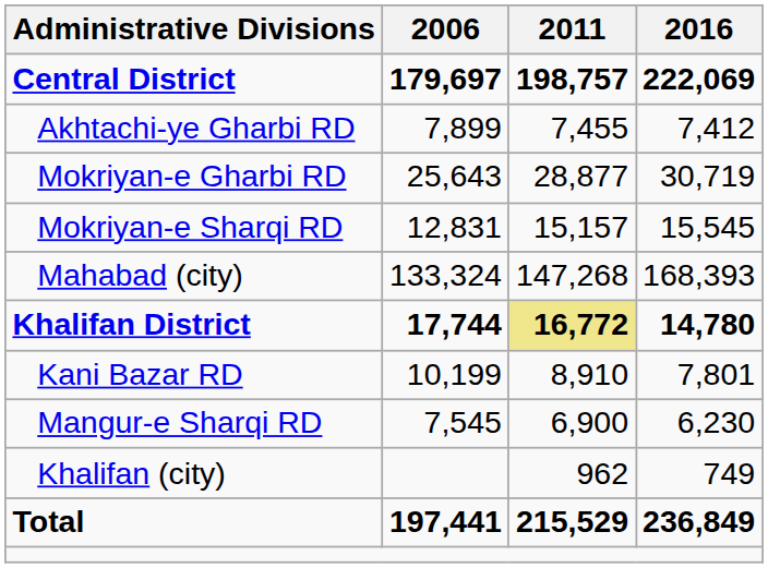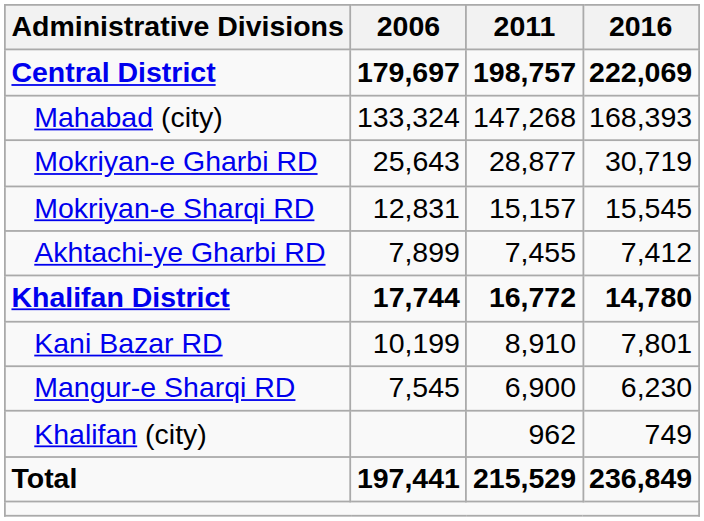rows swapped: Akhtachi-ye Gharbi RD <-> Mahabad (city)
Khalifan District | 2011: khaki background -> no background
